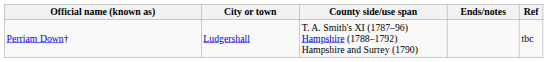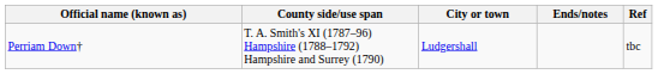columns swapped: City or town <-> County side/use span
